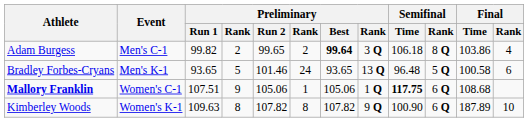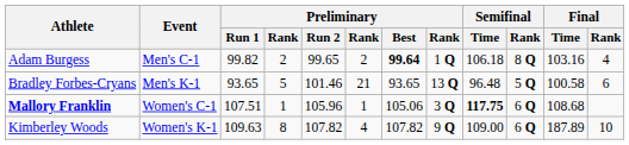Adam Burgess | column 8: 3 Q -> 1 Q
Adam Burgess | Final / Time: 103.86 -> 103.16
Bradley Forbes-Cryans | column 6: 24 -> 21
Mallory Franklin | column 4: 9 -> 1
Mallory Franklin | Preliminary / Run 2: 105.06 -> 105.96
Mallory Franklin | column 8: 1 Q -> 3 Q
Kimberley Woods | column 6: 8 -> 4
Kimberley Woods | Semifinal / Time: 100.90 -> 109.00
